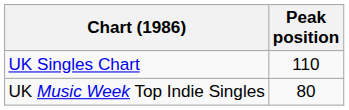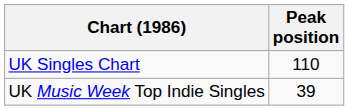UK Music Week Top Indie Singles | Peak position: 80 -> 39
